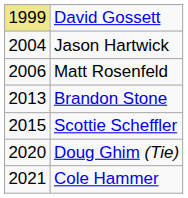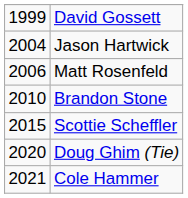David Gossett | column 1: khaki background -> no background
Brandon Stone | column 1: 2013 -> 2010
